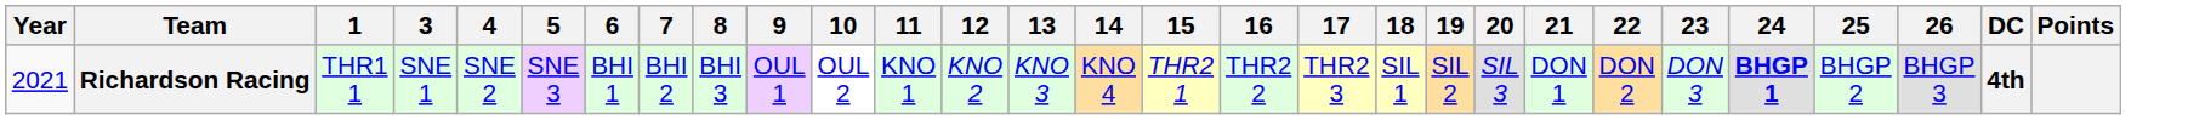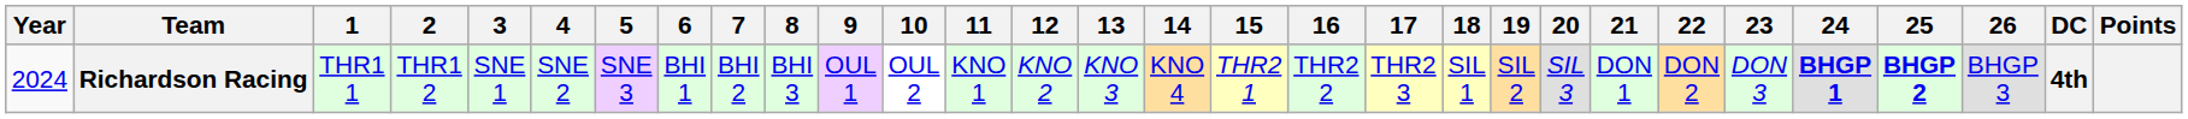+ column: 2 | THR1 2
Richardson Racing | Year: 2021 -> 2024
Richardson Racing | 25: normal -> bold
